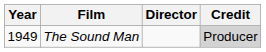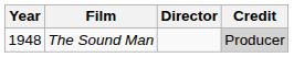The Sound Man | Year: 1949 -> 1948
